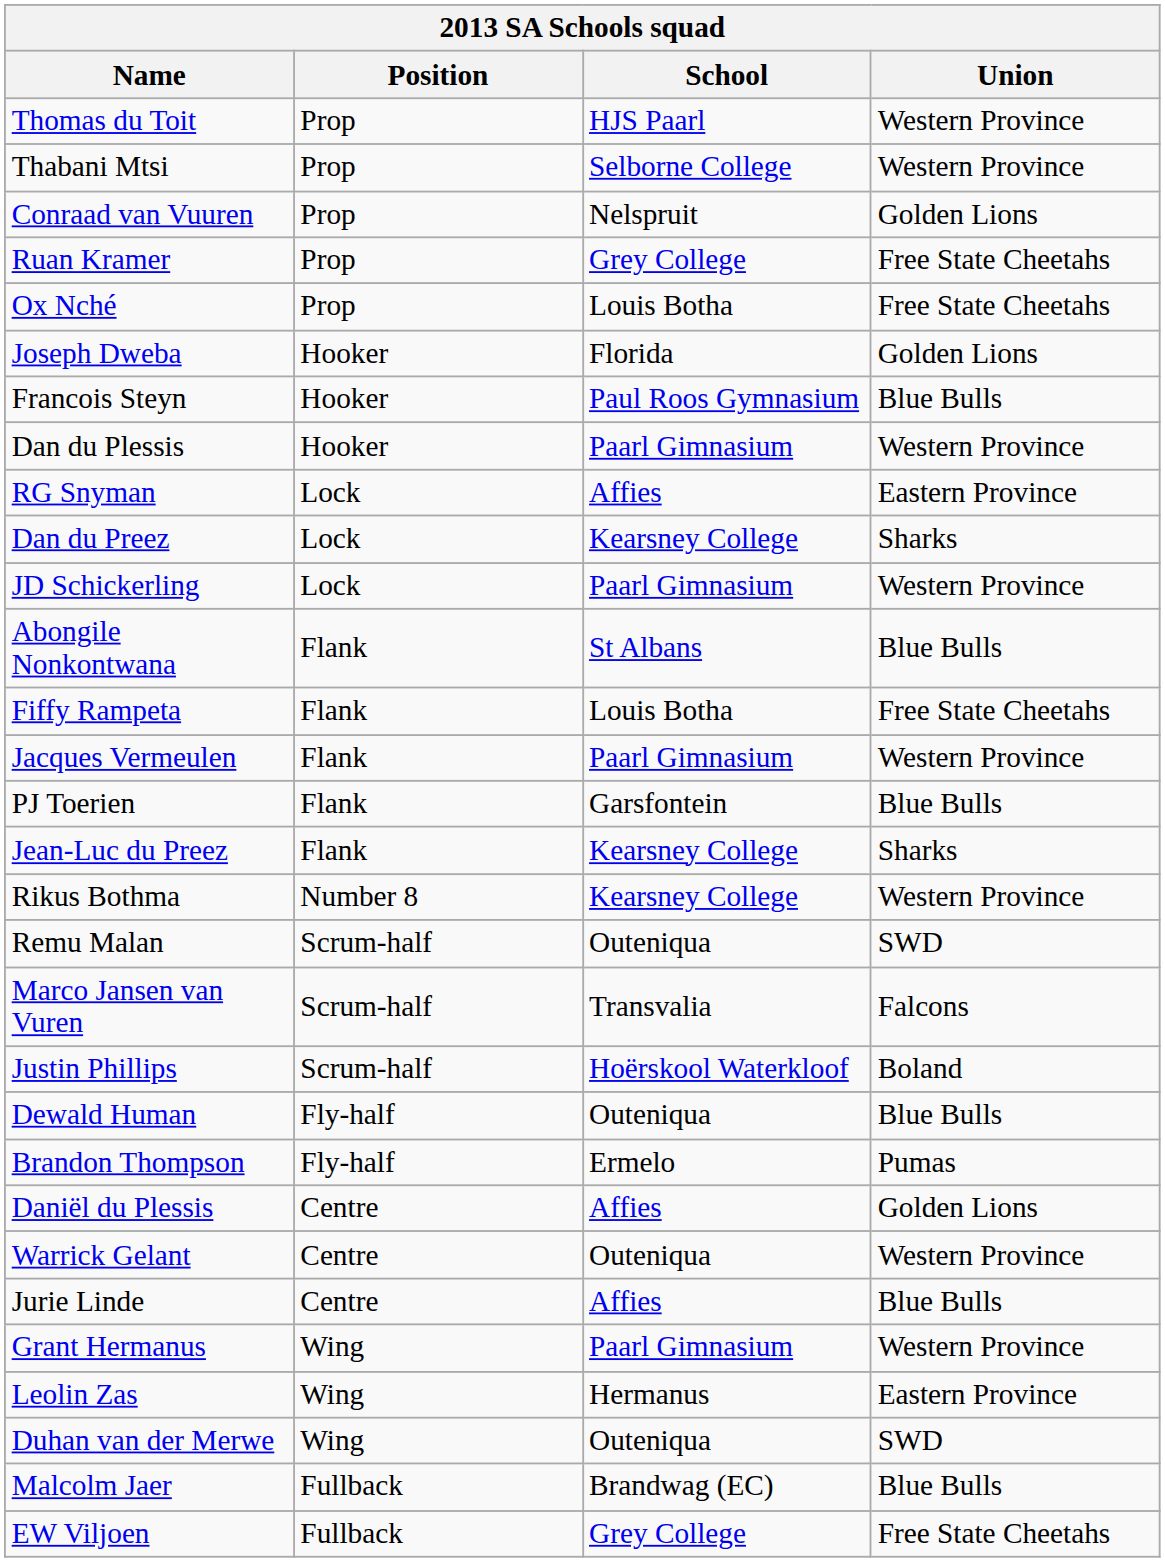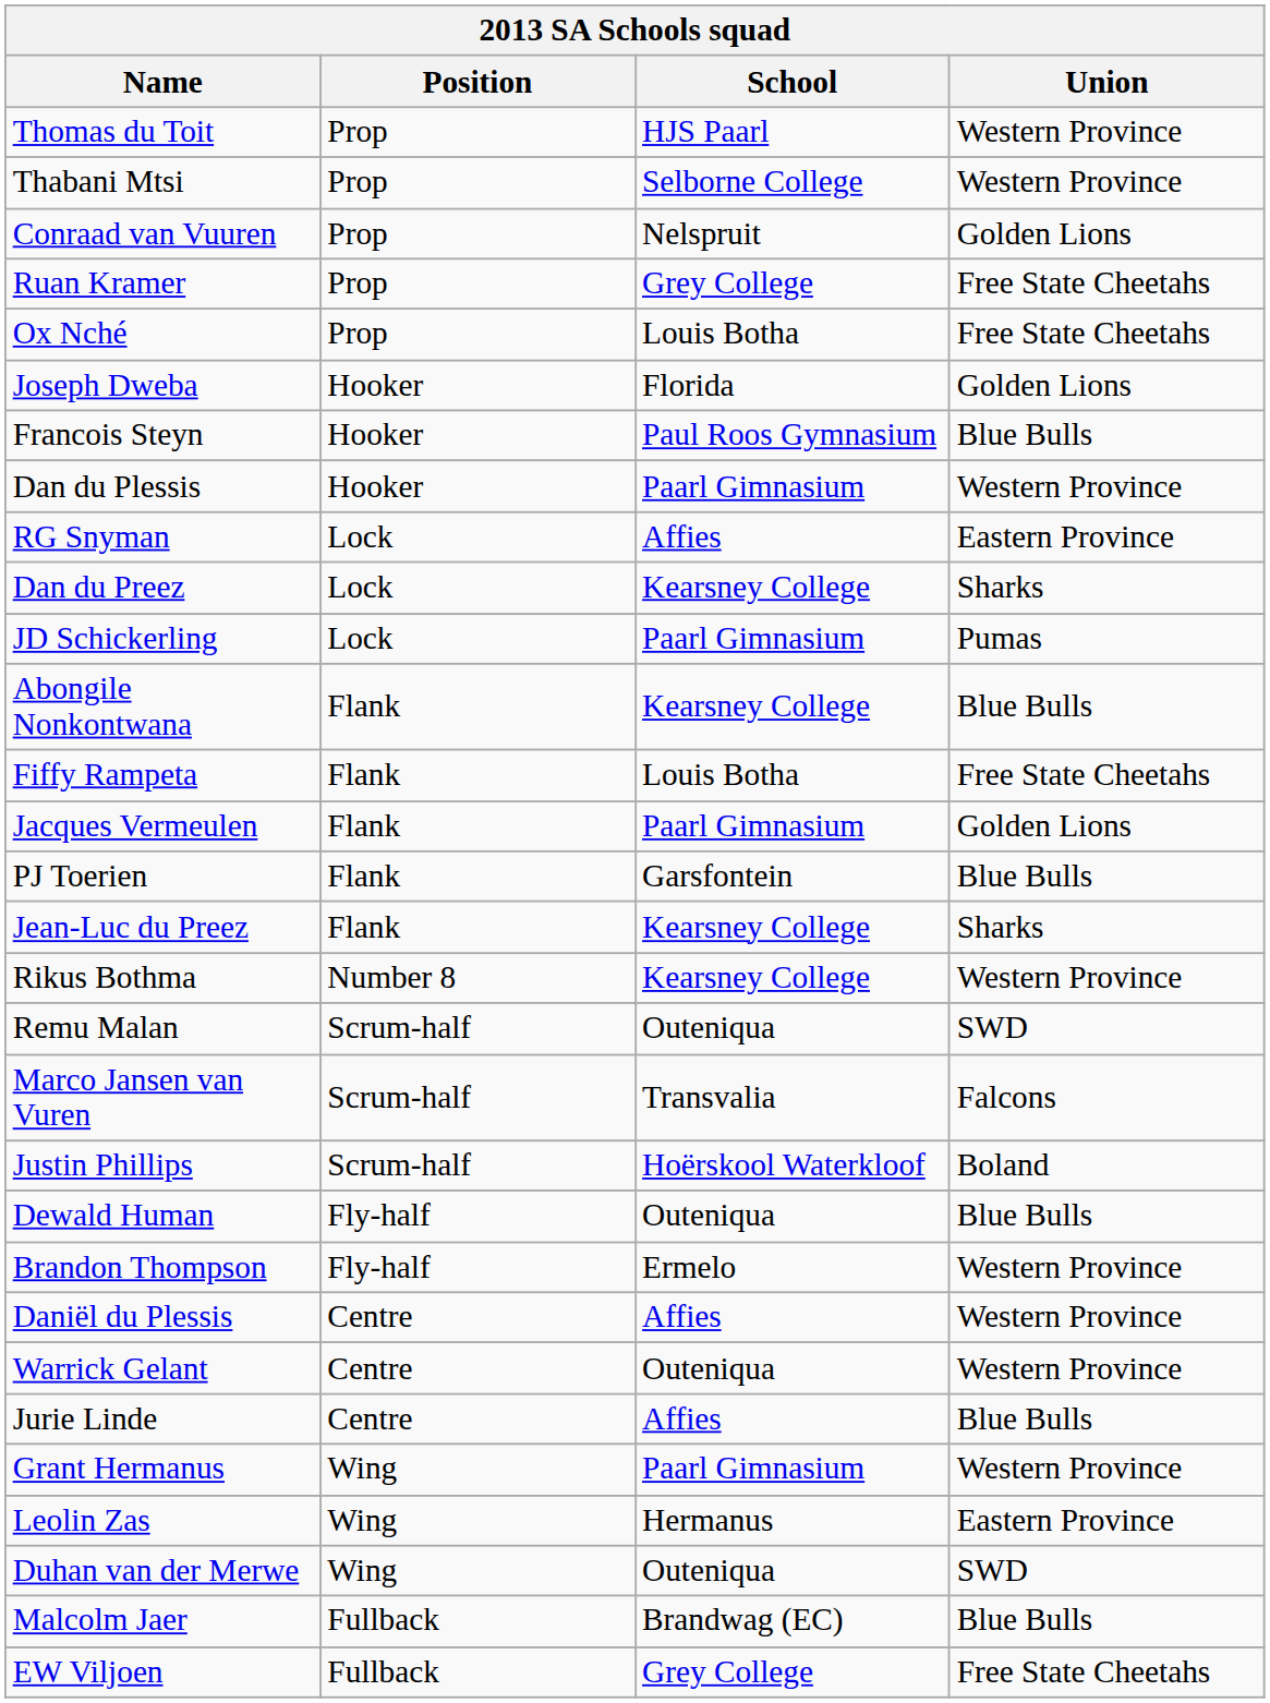JD Schickerling | Union: Western Province -> Pumas
Abongile Nonkontwana | School: St Albans -> Kearsney College
Jacques Vermeulen | Union: Western Province -> Golden Lions
Brandon Thompson | Union: Pumas -> Western Province
Daniël du Plessis | Union: Golden Lions -> Western Province
